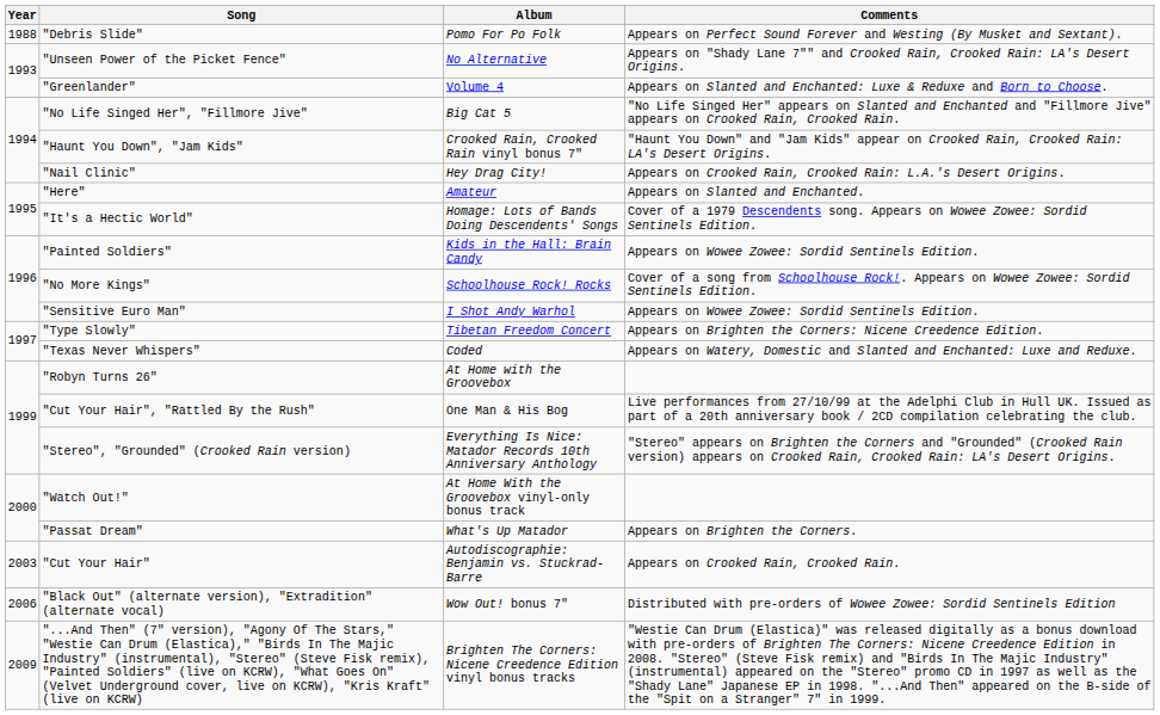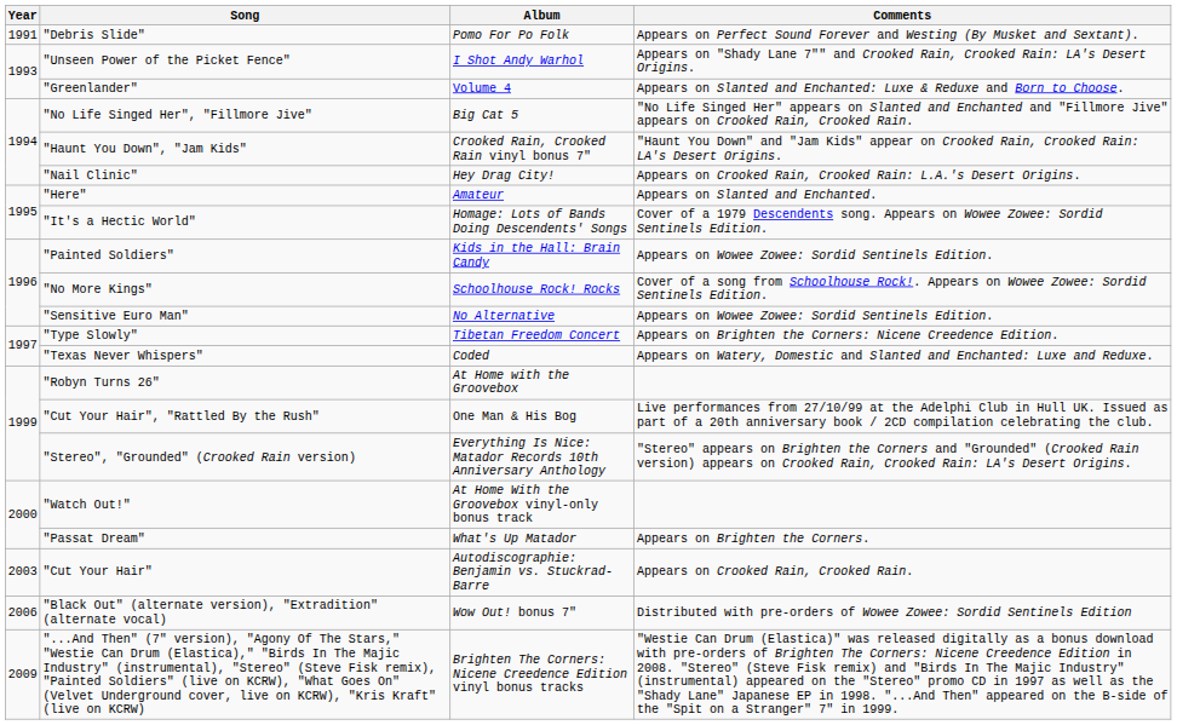"Debris Slide" | Year: 1988 -> 1991
"Unseen Power of the Picket Fence" | Album: No Alternative -> I Shot Andy Warhol
"Sensitive Euro Man" | Album: I Shot Andy Warhol -> No Alternative
